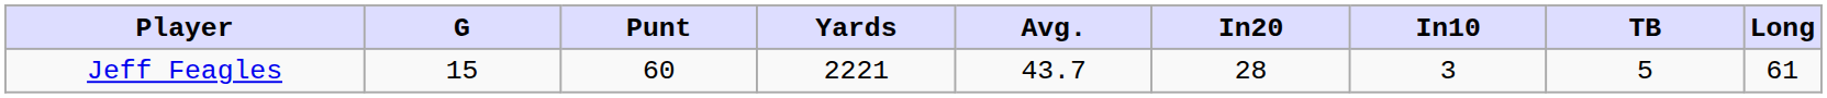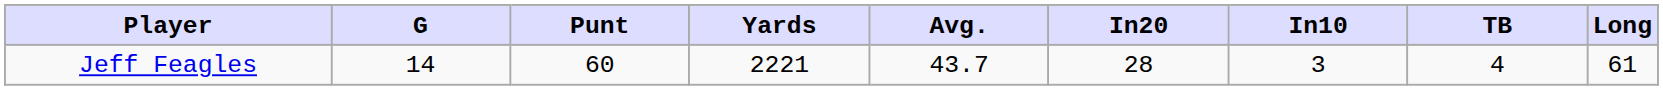Jeff Feagles | G: 15 -> 14
Jeff Feagles | TB: 5 -> 4
